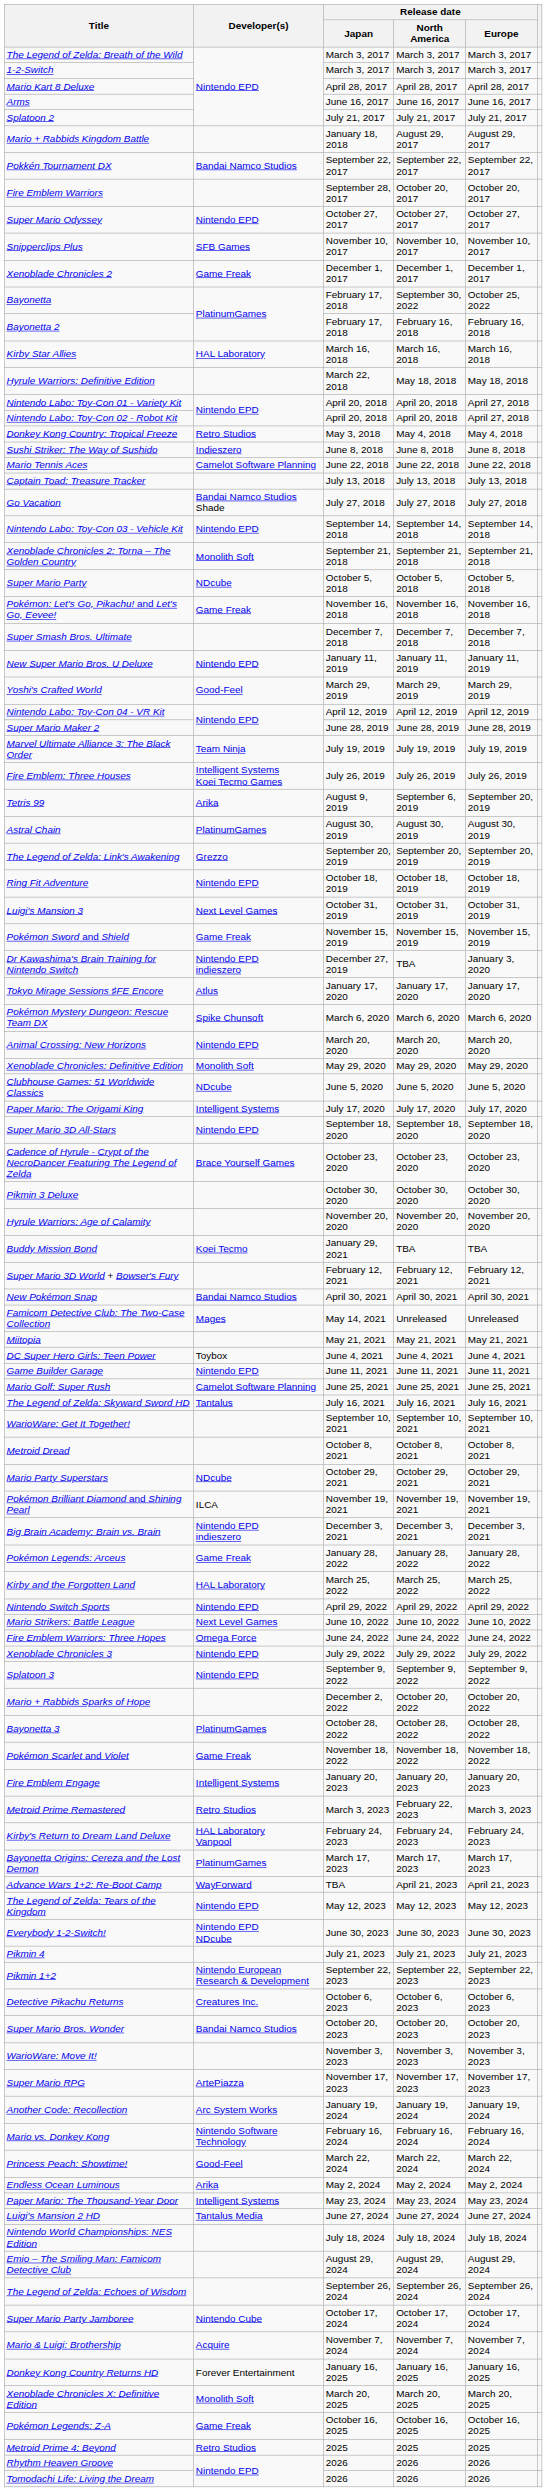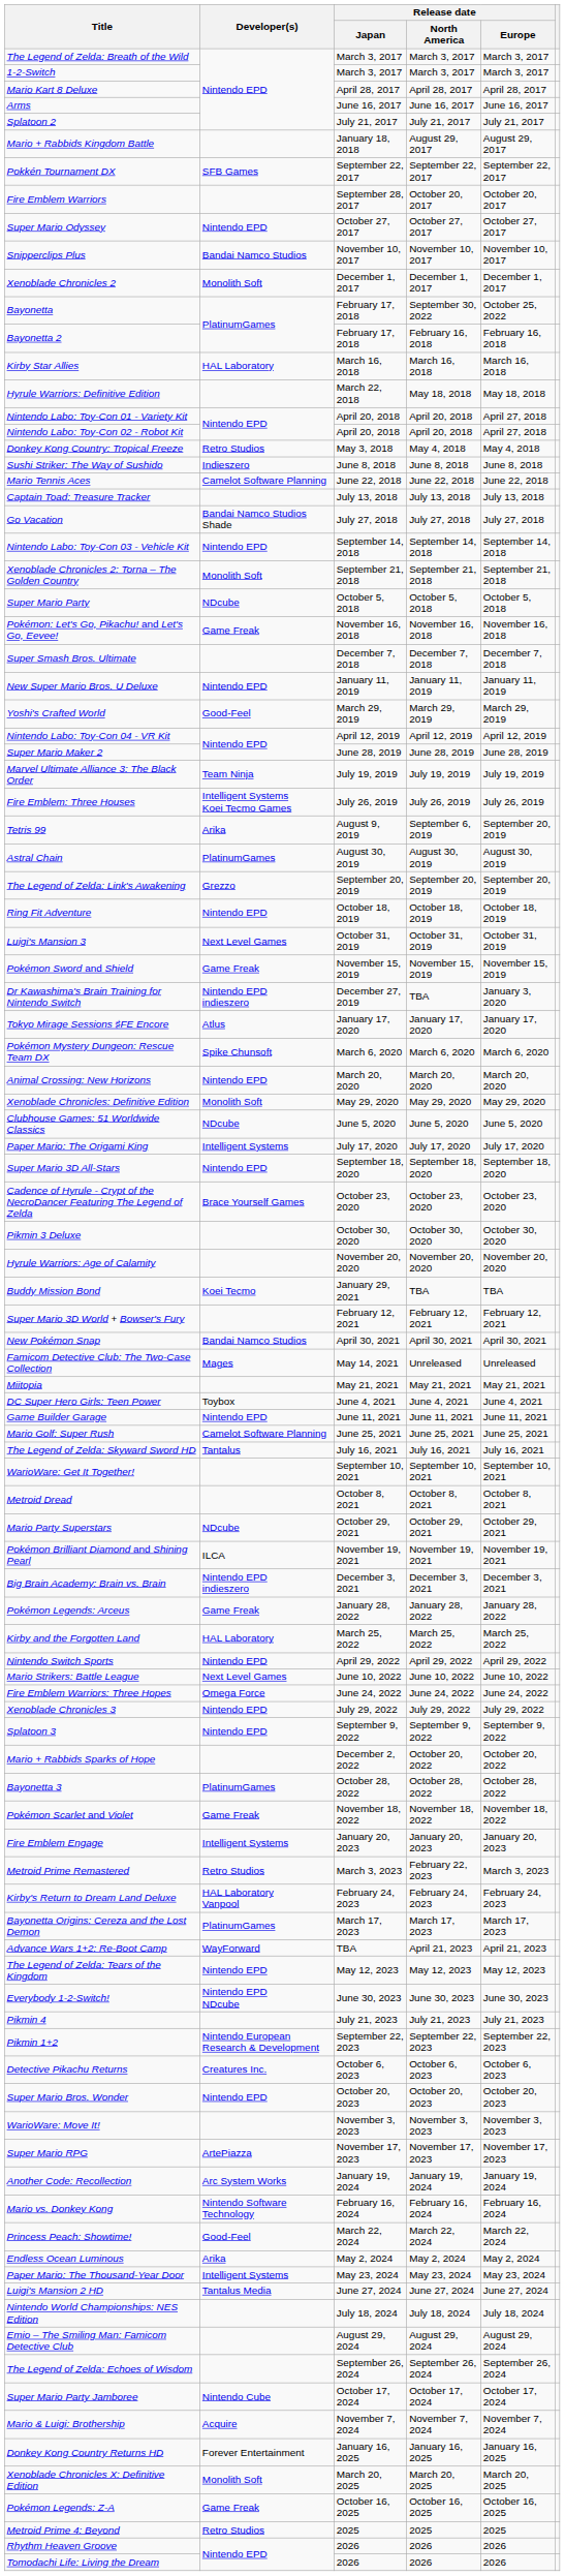Pokkén Tournament DX | Developer(s): Bandai Namco Studios -> SFB Games
Snipperclips Plus | Developer(s): SFB Games -> Bandai Namco Studios
Xenoblade Chronicles 2 | Developer(s): Game Freak -> Monolith Soft
Super Mario Bros. Wonder | Developer(s): Bandai Namco Studios -> Nintendo EPD
